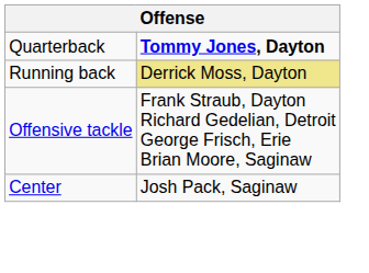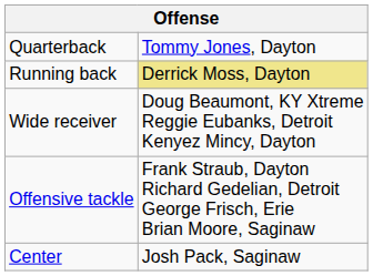Quarterback | column 2: bold -> normal
+ row: Wide receiver | Doug Beaumont, KY Xtreme Reggie Eubanks, Detroit Kenyez Mincy, Dayton
